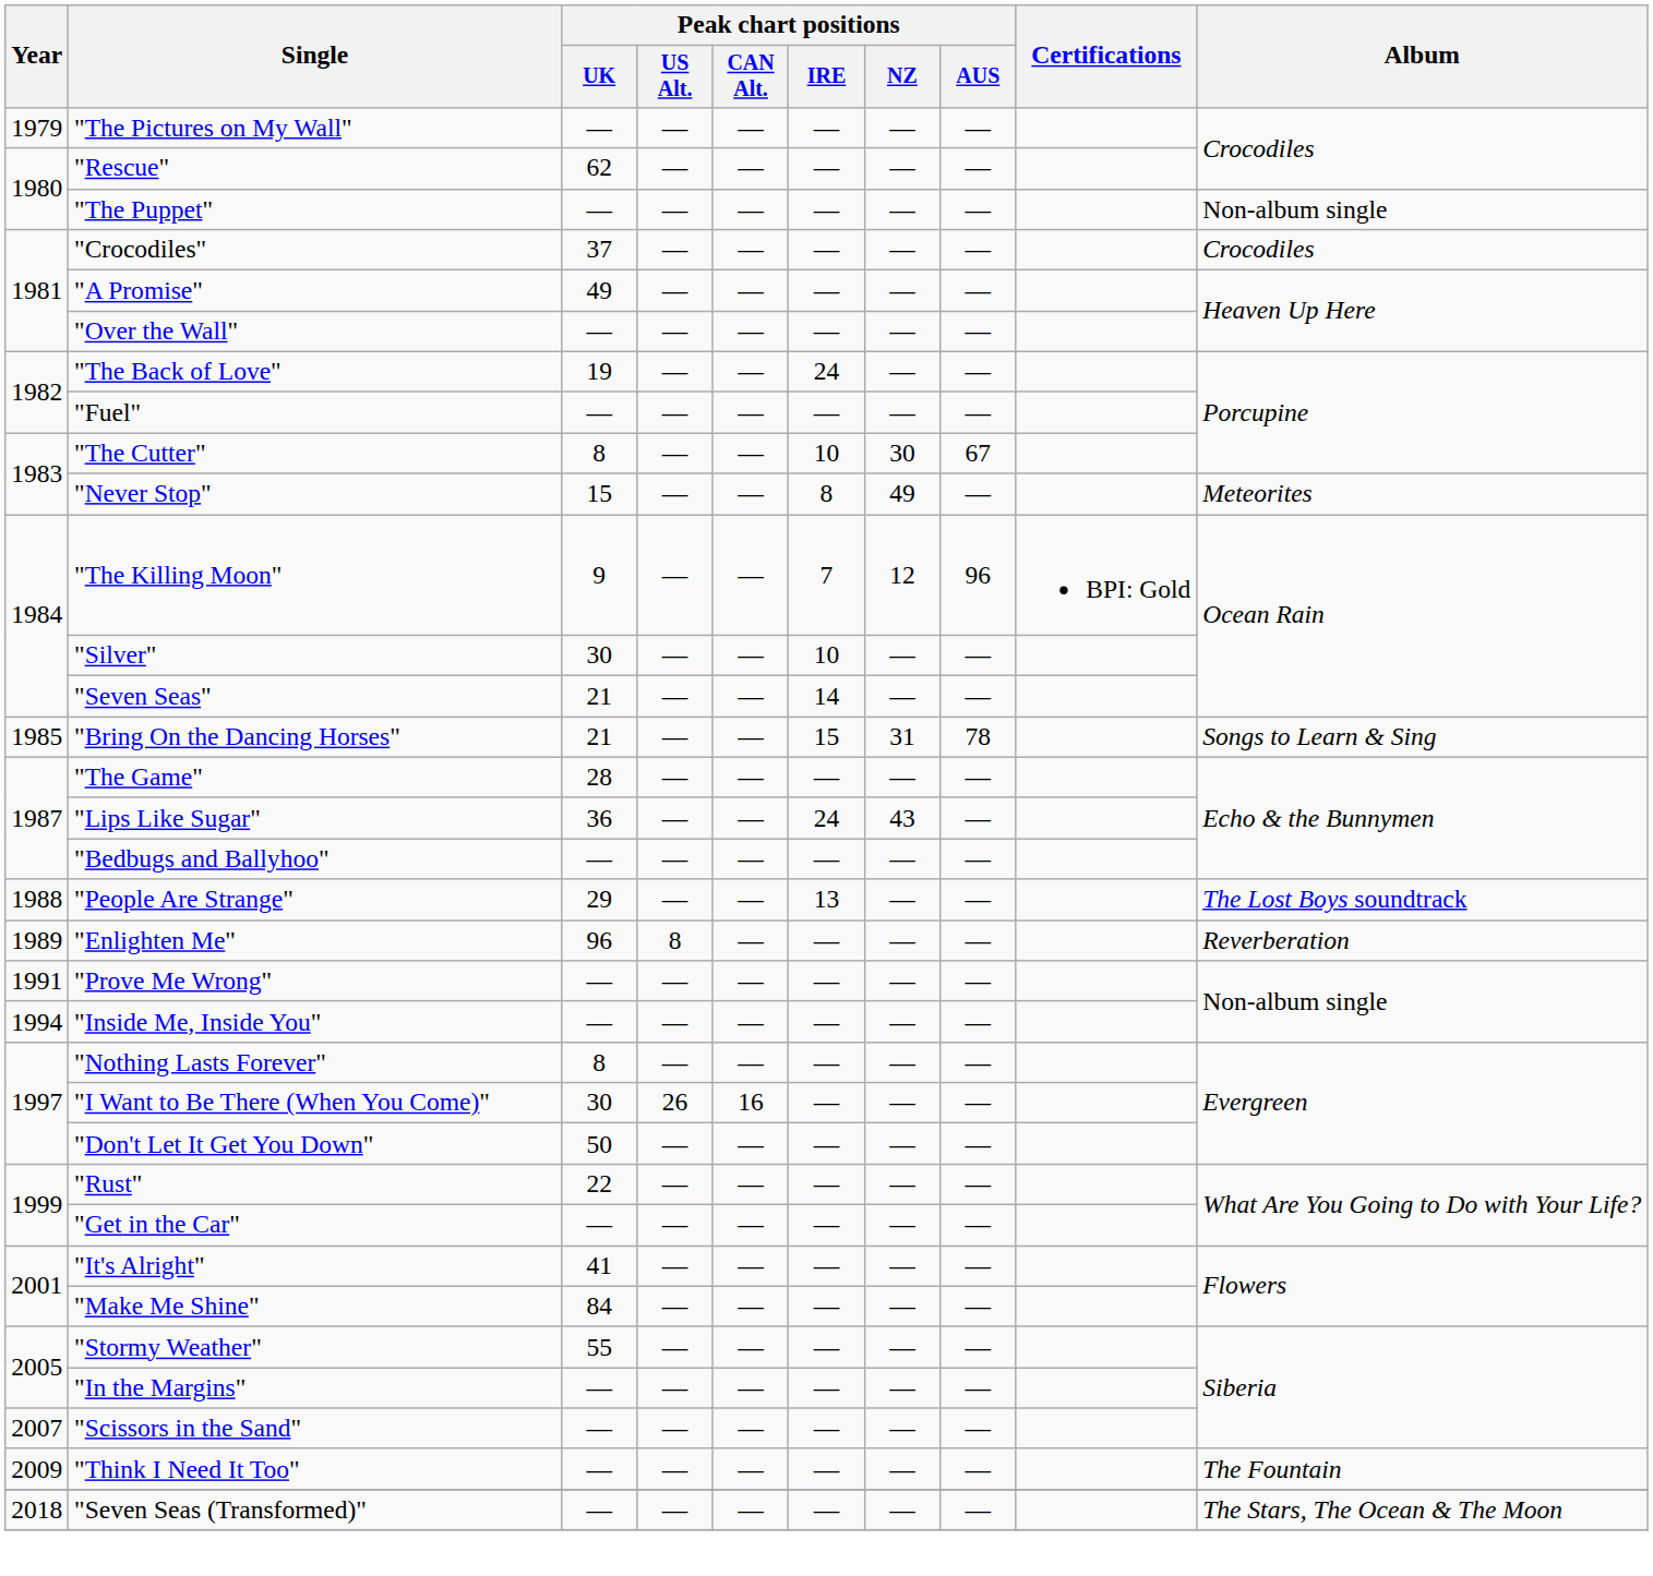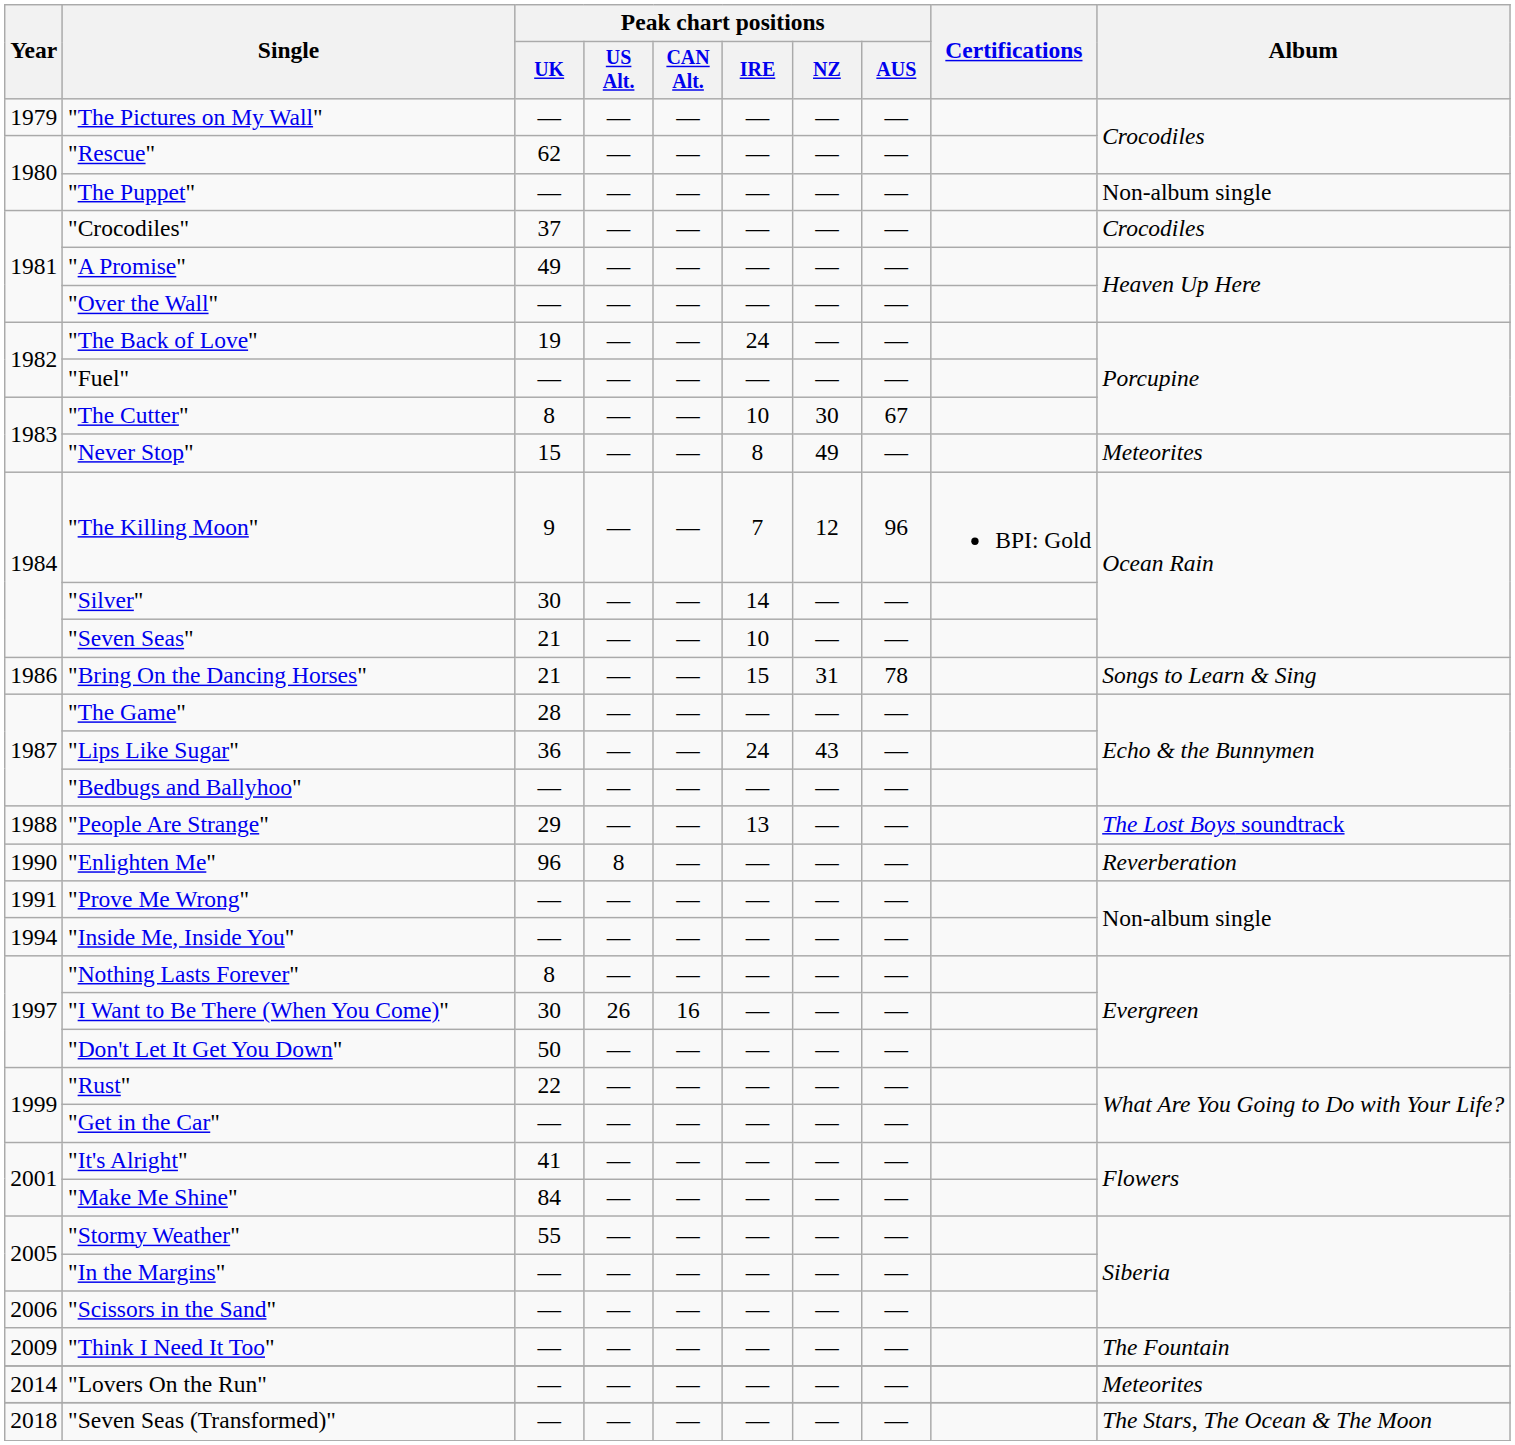"Silver" | Peak chart positions / IRE: 10 -> 14
"Seven Seas" | Peak chart positions / IRE: 14 -> 10
"Bring On the Dancing Horses" | Year: 1985 -> 1986
"Enlighten Me" | Year: 1989 -> 1990
"Scissors in the Sand" | Year: 2007 -> 2006
+ row: 2014 | "Lovers On the Run" | — | — | — | — | — | — | Meteorites
